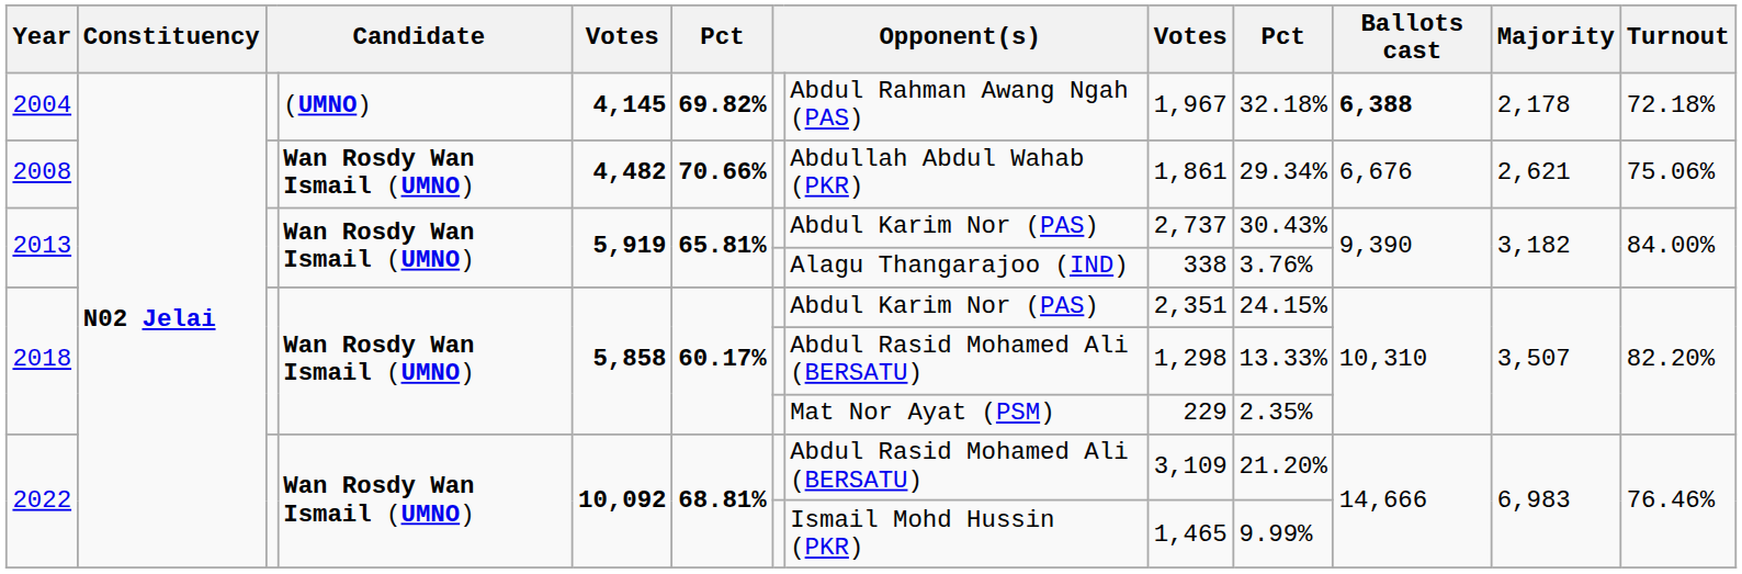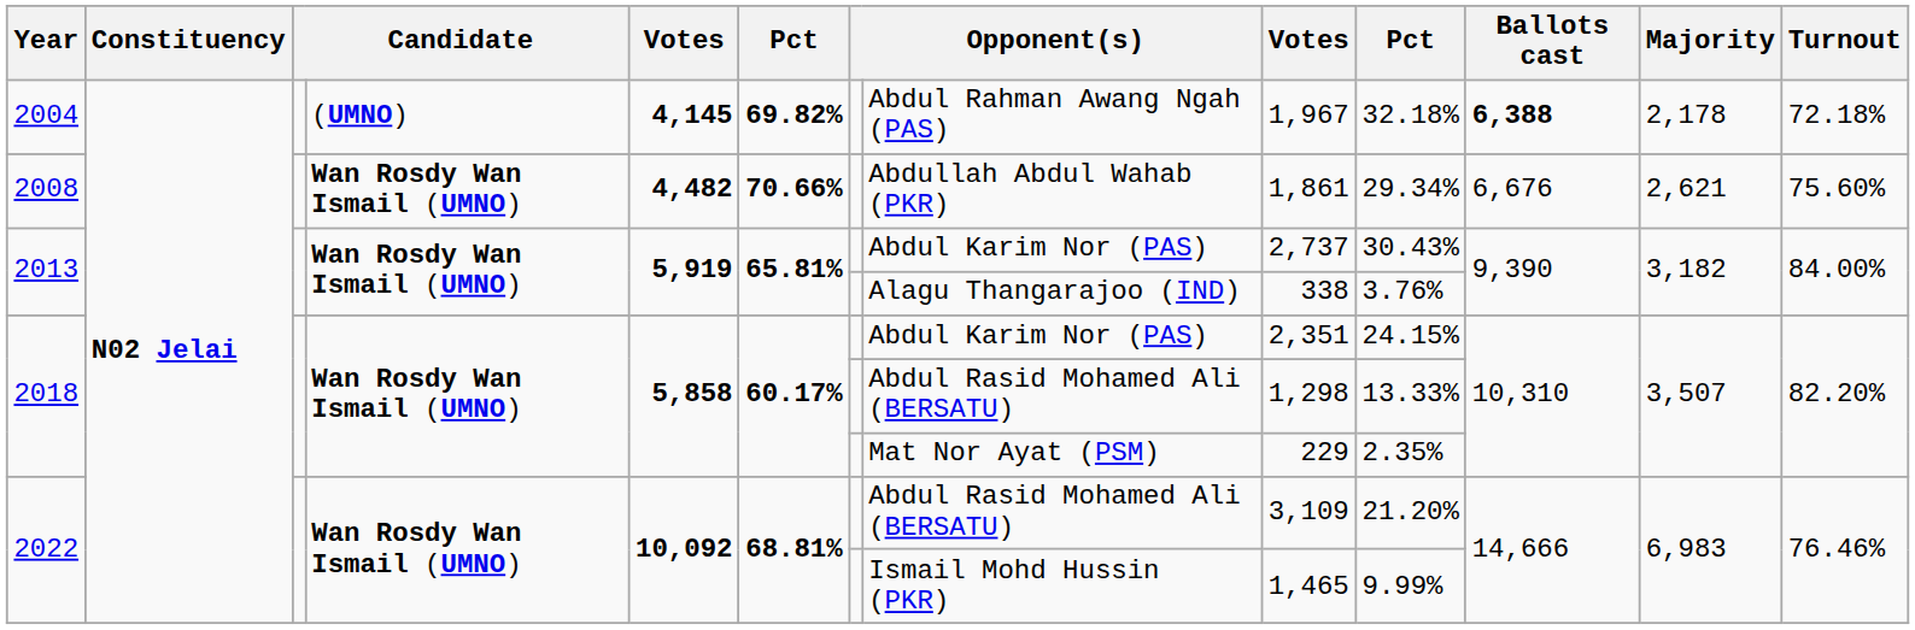2008 | Turnout: 75.06% -> 75.60%
